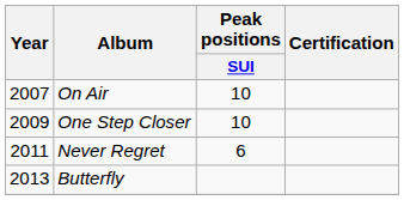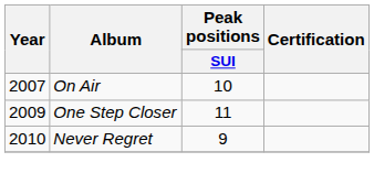One Step Closer | Peak positions / SUI: 10 -> 11
Never Regret | Year: 2011 -> 2010
Never Regret | Peak positions / SUI: 6 -> 9
- row: 2013 | Butterfly
